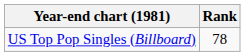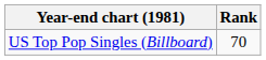US Top Pop Singles (Billboard) | Rank: 78 -> 70
